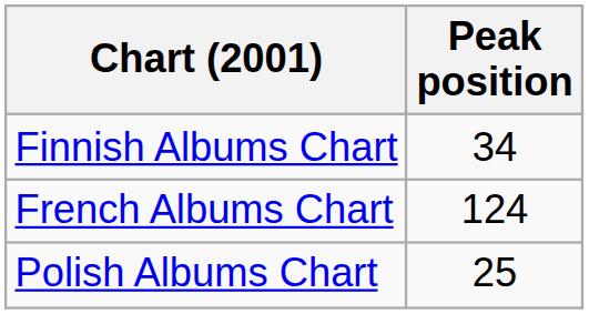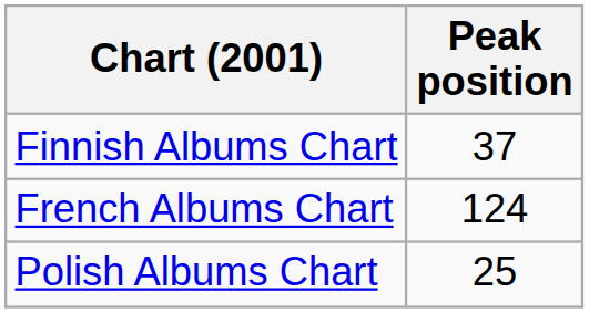Finnish Albums Chart | Peak position: 34 -> 37
